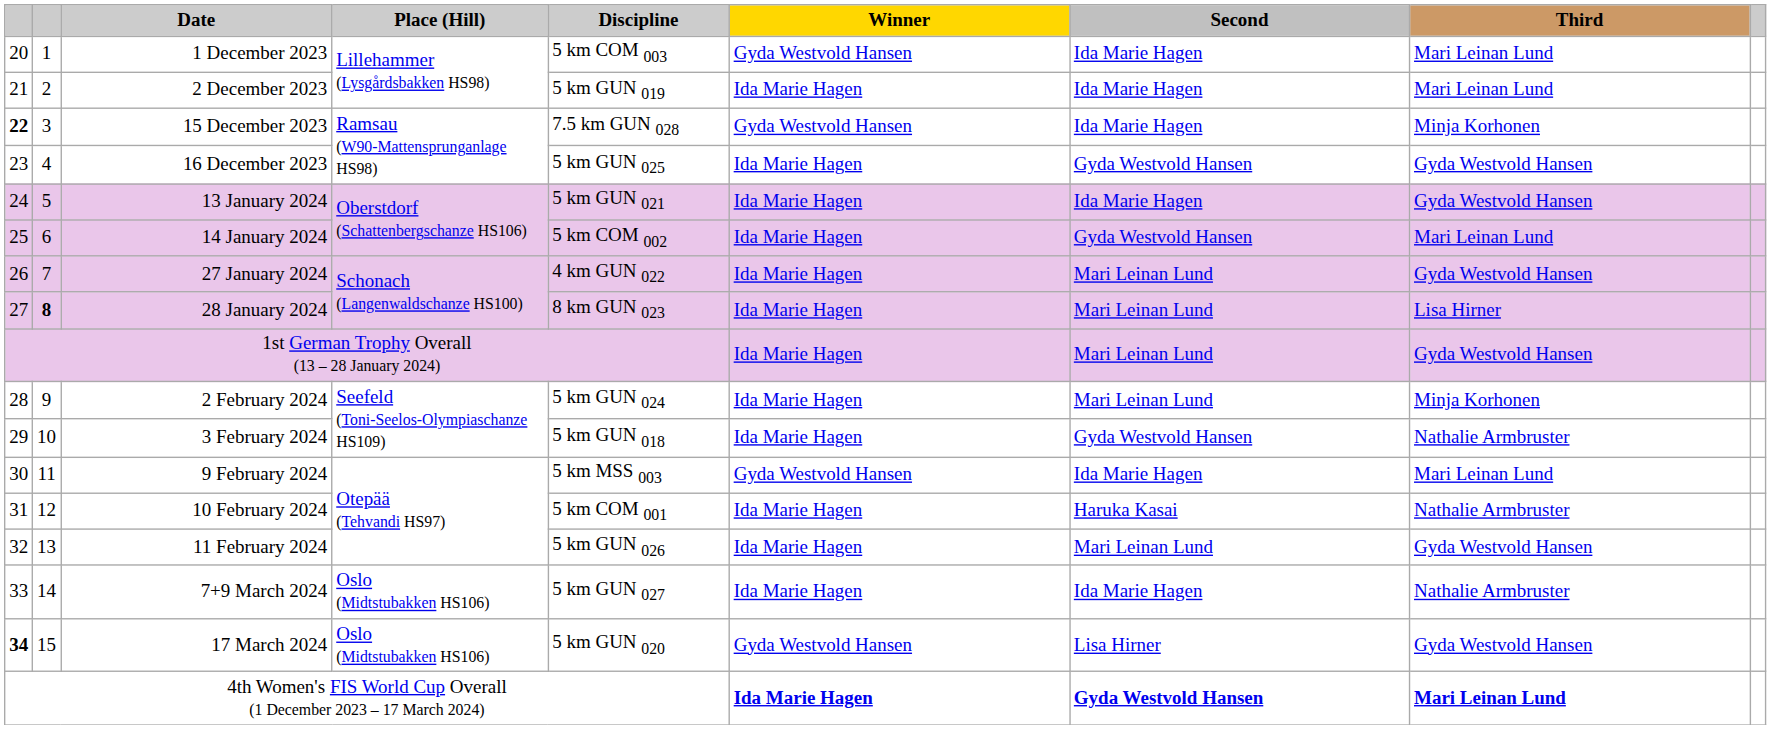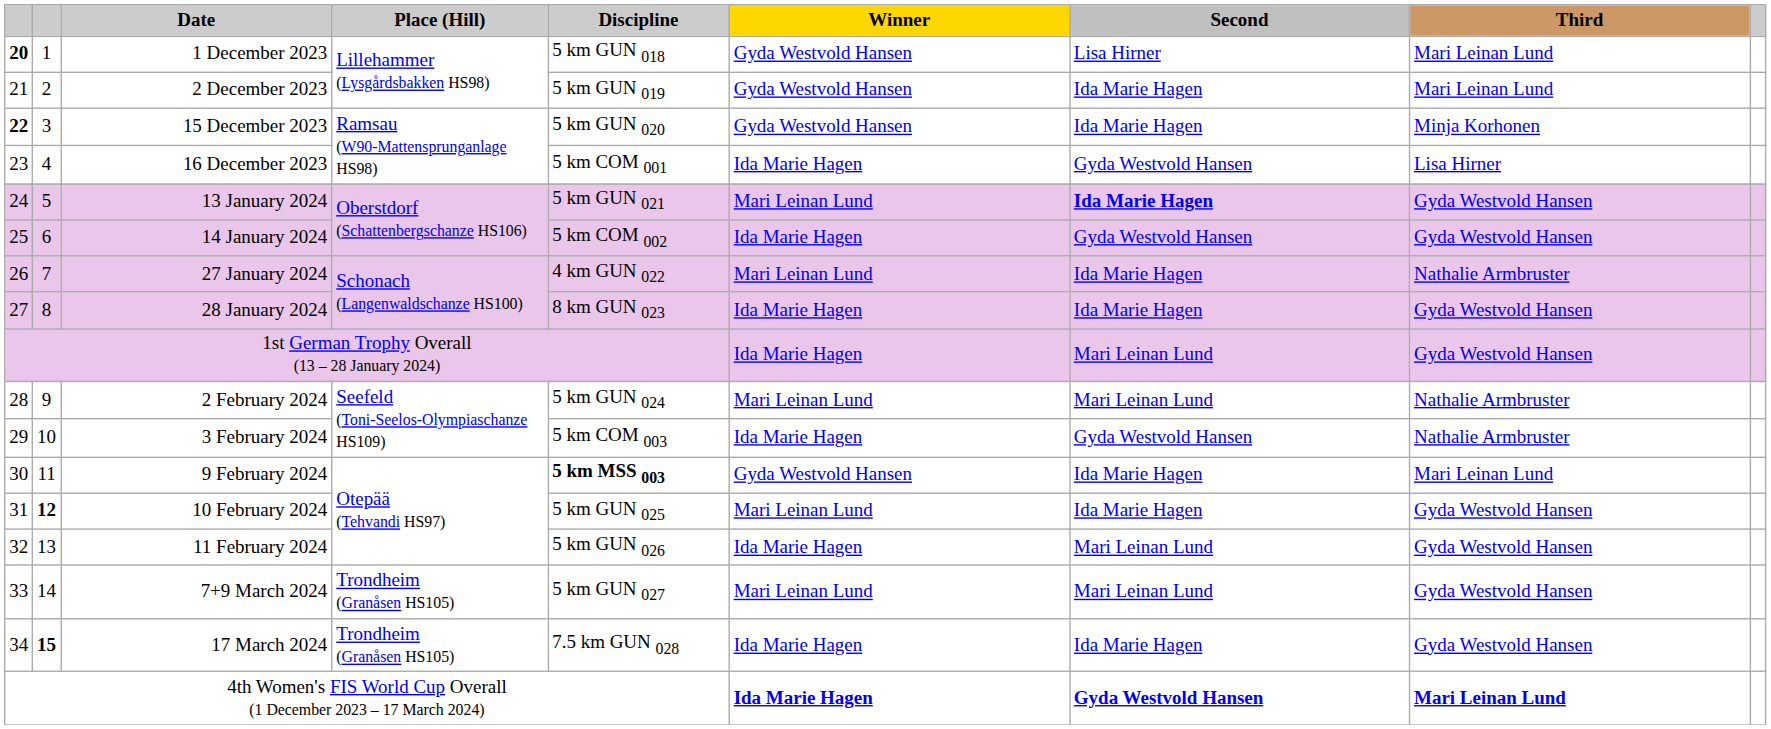1 December 2023 | column 1: normal -> bold
1 December 2023 | Discipline: 5 km COM 003 -> 5 km GUN 018
1 December 2023 | Second: Ida Marie Hagen -> Lisa Hirner
2 December 2023 | Winner: Ida Marie Hagen -> Gyda Westvold Hansen
15 December 2023 | Discipline: 7.5 km GUN 028 -> 5 km GUN 020
16 December 2023 | Discipline: 5 km GUN 025 -> 5 km COM 001
16 December 2023 | Third: Gyda Westvold Hansen -> Lisa Hirner
13 January 2024 | Winner: Ida Marie Hagen -> Mari Leinan Lund
13 January 2024 | Second: normal -> bold
14 January 2024 | Third: Mari Leinan Lund -> Gyda Westvold Hansen
27 January 2024 | Winner: Ida Marie Hagen -> Mari Leinan Lund
27 January 2024 | Second: Mari Leinan Lund -> Ida Marie Hagen
27 January 2024 | Third: Gyda Westvold Hansen -> Nathalie Armbruster
28 January 2024 | column 2: bold -> normal
28 January 2024 | Second: Mari Leinan Lund -> Ida Marie Hagen
28 January 2024 | Third: Lisa Hirner -> Gyda Westvold Hansen
2 February 2024 | Winner: Ida Marie Hagen -> Mari Leinan Lund
2 February 2024 | Third: Minja Korhonen -> Nathalie Armbruster
3 February 2024 | Discipline: 5 km GUN 018 -> 5 km COM 003
9 February 2024 | Discipline: normal -> bold
10 February 2024 | column 2: normal -> bold
10 February 2024 | Discipline: 5 km COM 001 -> 5 km GUN 025
10 February 2024 | Winner: Ida Marie Hagen -> Mari Leinan Lund
10 February 2024 | Second: Haruka Kasai -> Ida Marie Hagen
10 February 2024 | Third: Nathalie Armbruster -> Gyda Westvold Hansen
7+9 March 2024 | Place (Hill): Oslo (Midtstubakken HS106) -> Trondheim (Granåsen HS105)
7+9 March 2024 | Winner: Ida Marie Hagen -> Mari Leinan Lund
7+9 March 2024 | Second: Ida Marie Hagen -> Mari Leinan Lund
7+9 March 2024 | Third: Nathalie Armbruster -> Gyda Westvold Hansen
17 March 2024 | column 1: bold -> normal
17 March 2024 | column 2: normal -> bold
17 March 2024 | Place (Hill): Oslo (Midtstubakken HS106) -> Trondheim (Granåsen HS105)
17 March 2024 | Discipline: 5 km GUN 020 -> 7.5 km GUN 028
17 March 2024 | Winner: Gyda Westvold Hansen -> Ida Marie Hagen
17 March 2024 | Second: Lisa Hirner -> Ida Marie Hagen
